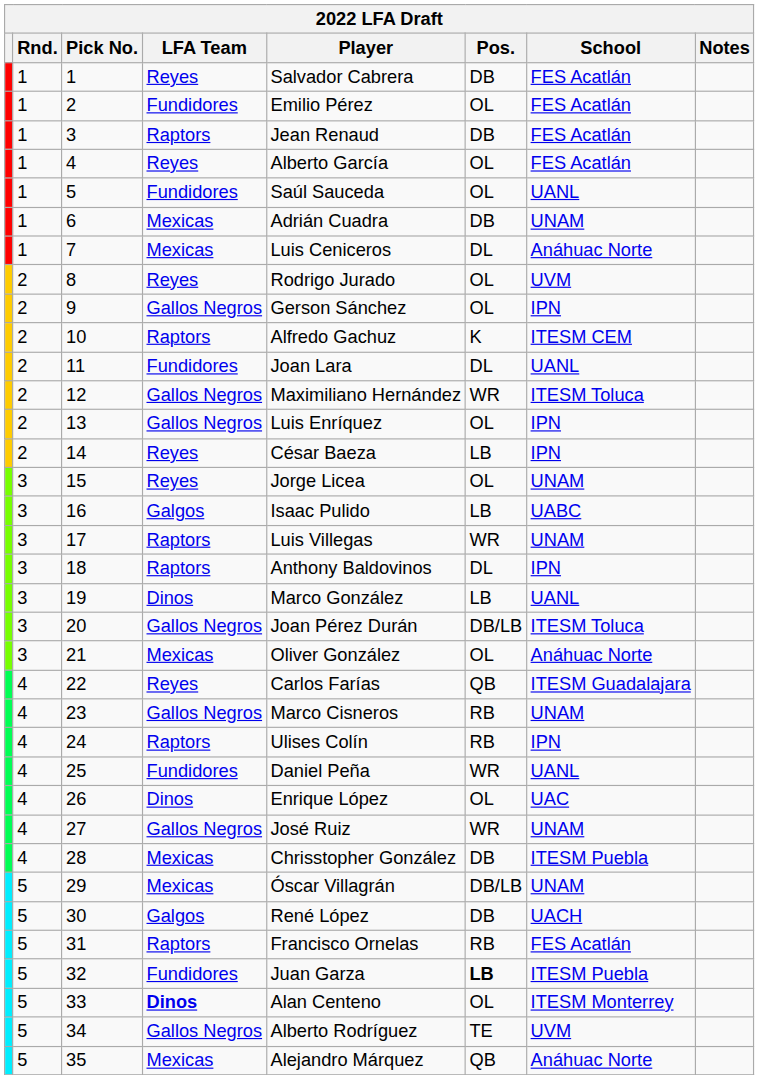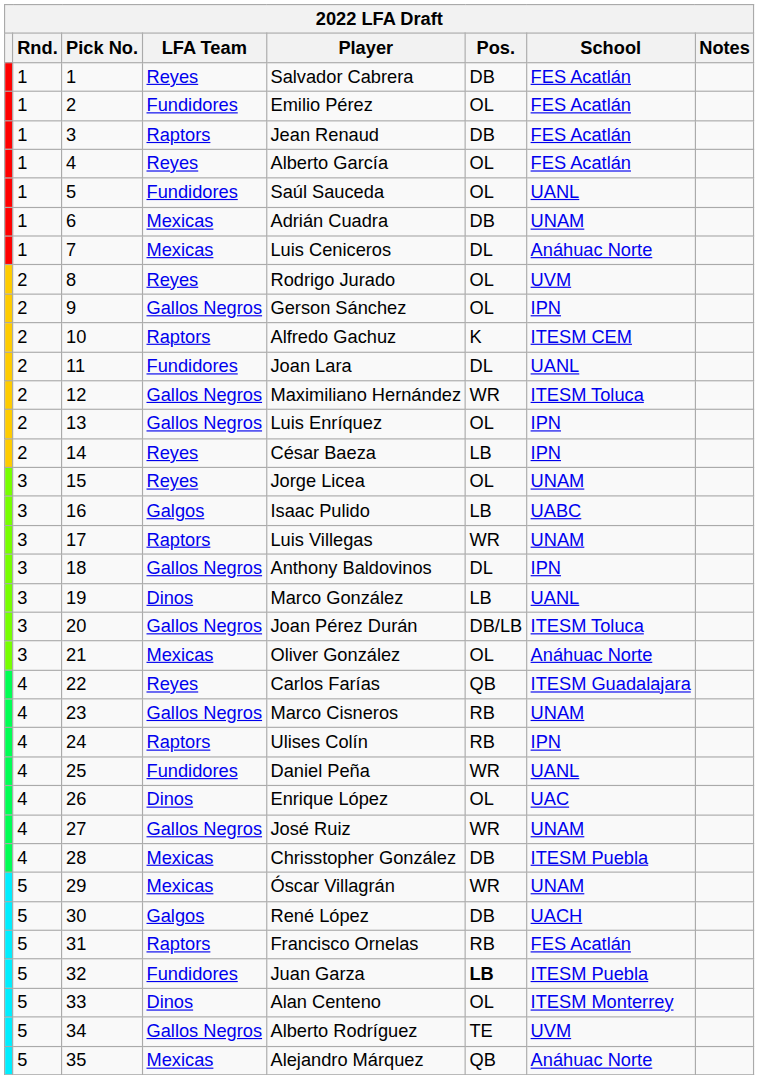18 | LFA Team: Raptors -> Gallos Negros
29 | Pos.: DB/LB -> WR
33 | LFA Team: bold -> normal
